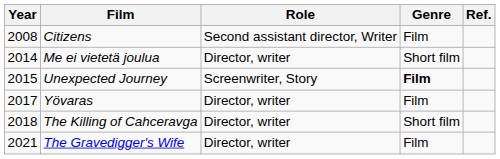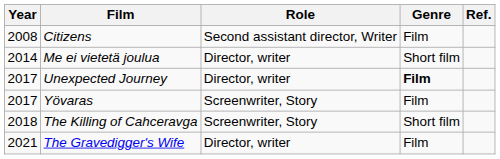Unexpected Journey | Year: 2015 -> 2017
Unexpected Journey | Role: Screenwriter, Story -> Director, writer
Yövaras | Role: Director, writer -> Screenwriter, Story
The Killing of Cahceravga | Role: Director, writer -> Screenwriter, Story
